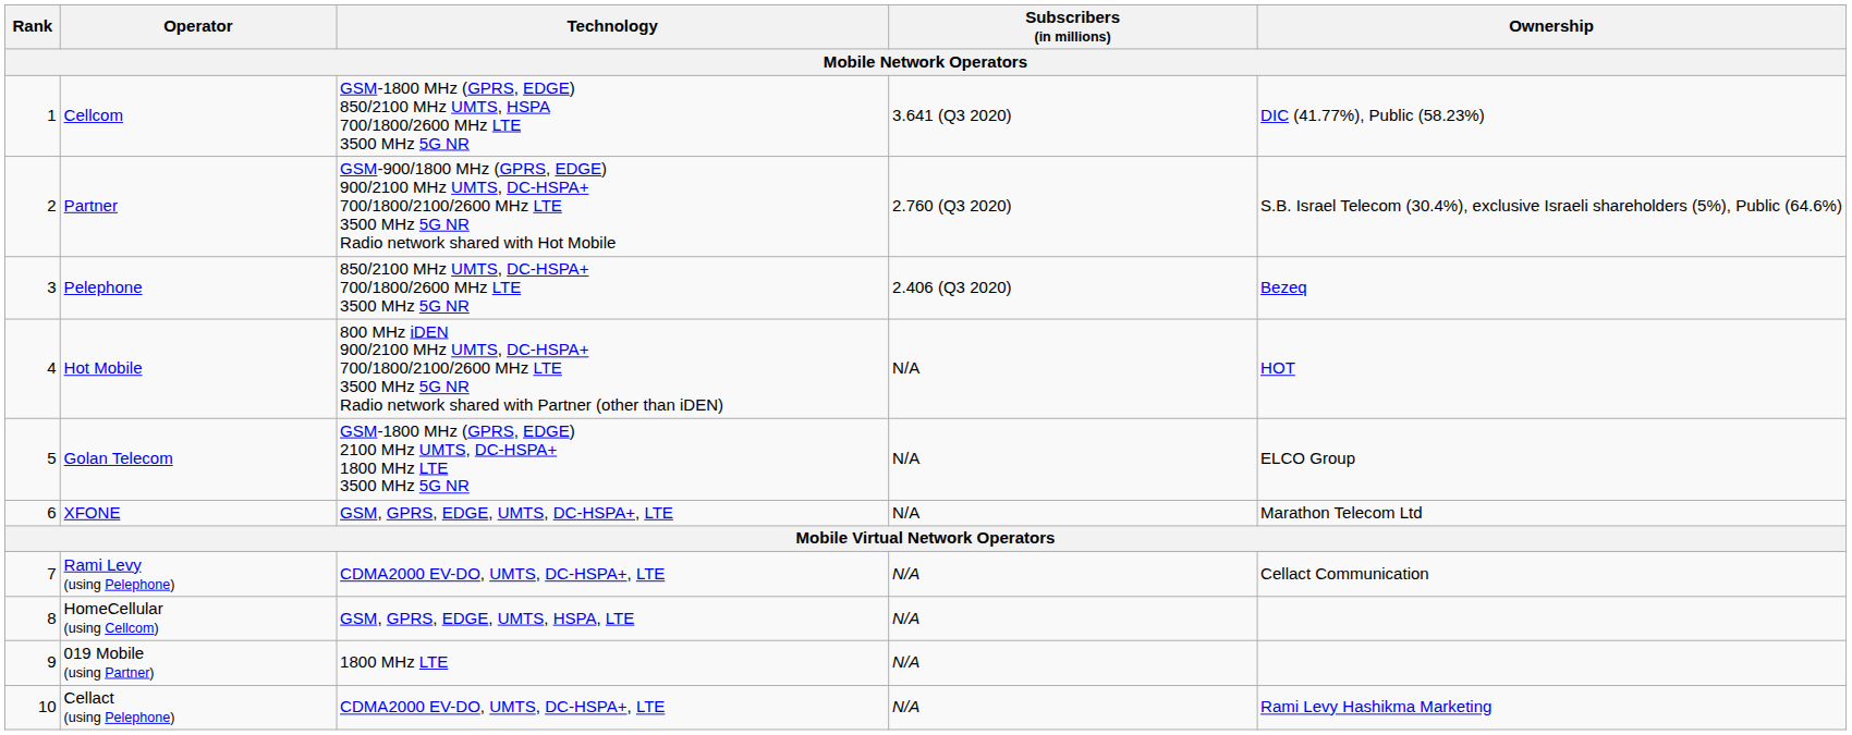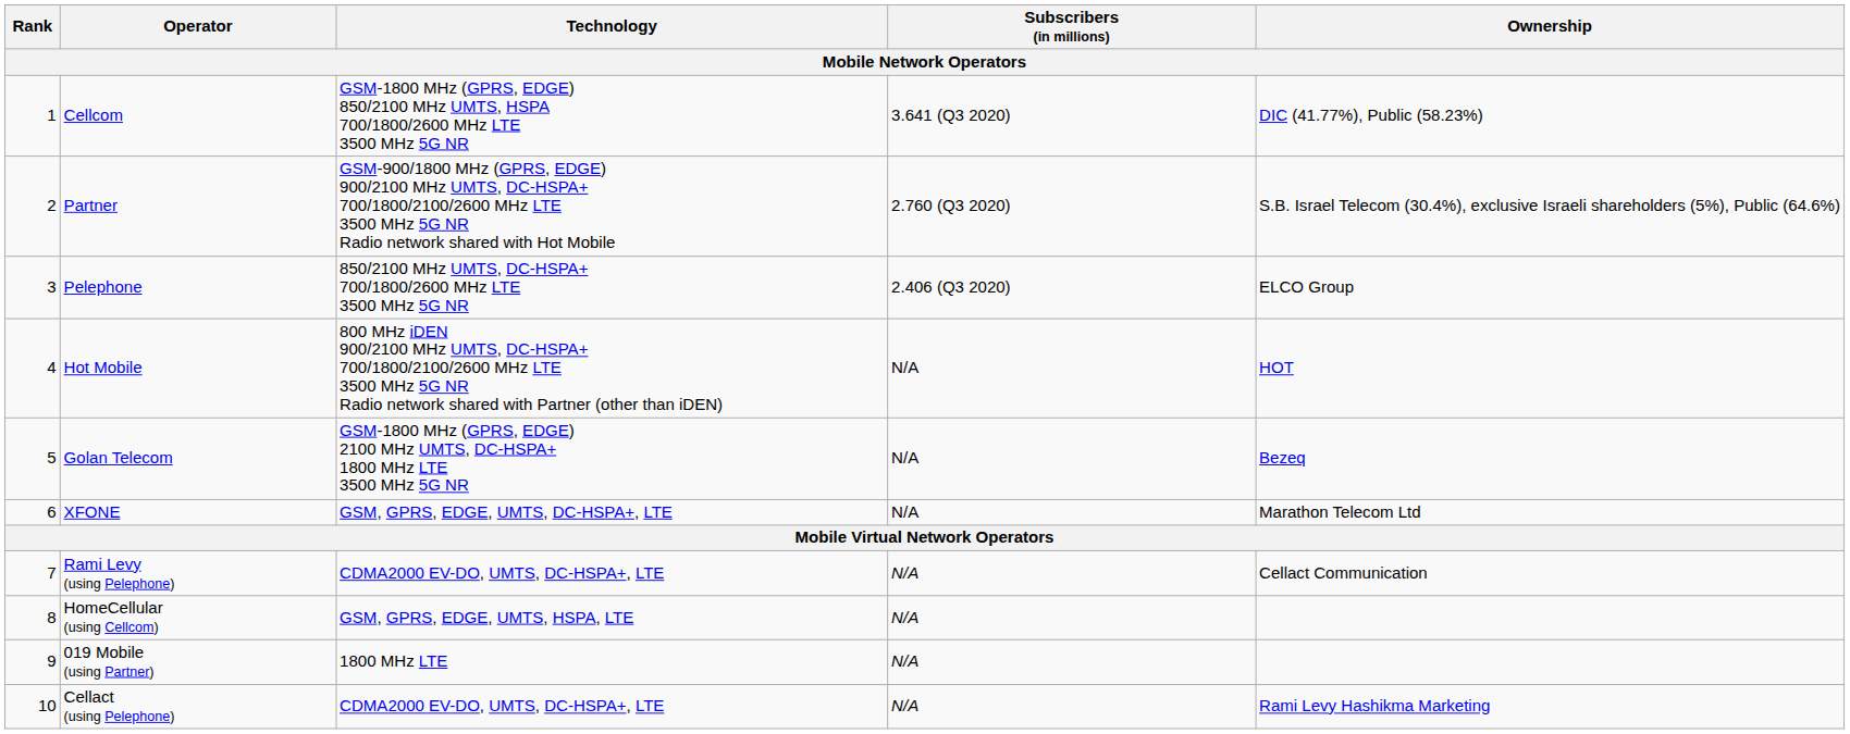Pelephone | Ownership: Bezeq -> ELCO Group
Golan Telecom | Ownership: ELCO Group -> Bezeq
